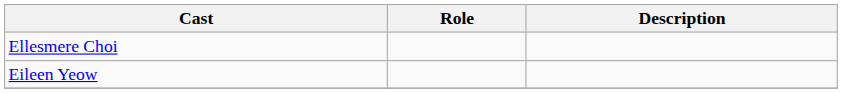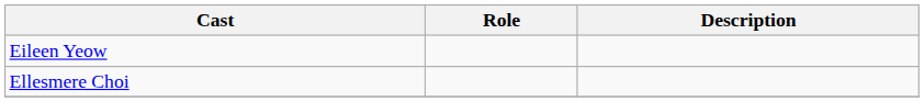rows swapped: Ellesmere Choi <-> Eileen Yeow
